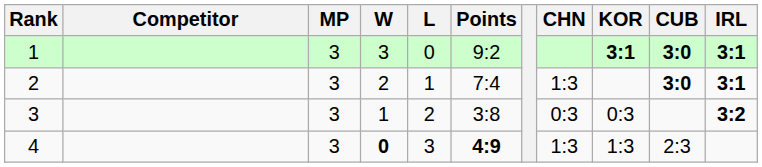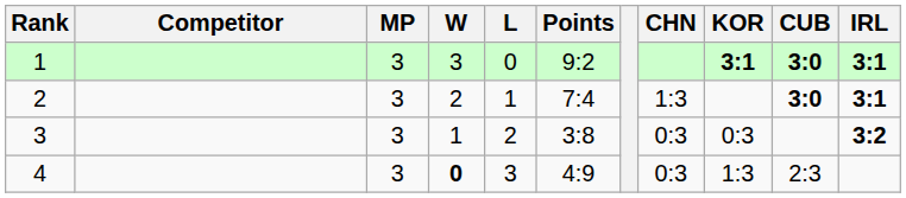4 | Points: bold -> normal
4 | CHN: 1:3 -> 0:3
